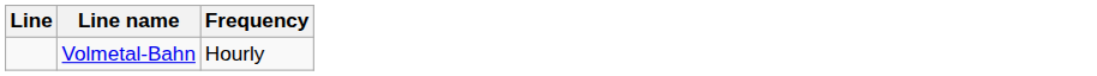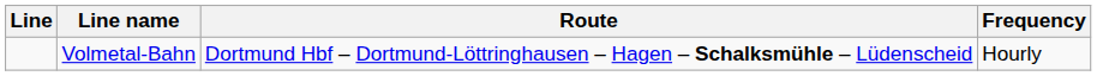+ column: Route | Dortmund Hbf – Dortmund-Löttringhausen – Hagen – Schalksmühle – Lüdenscheid
